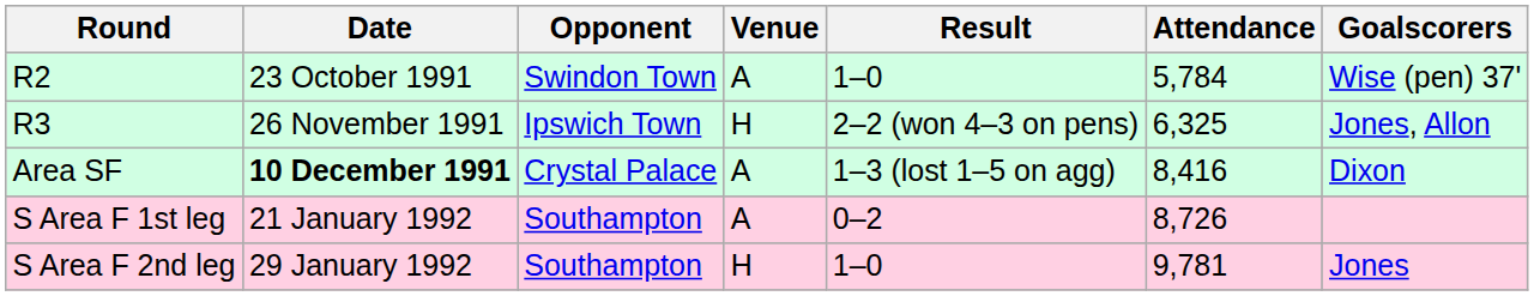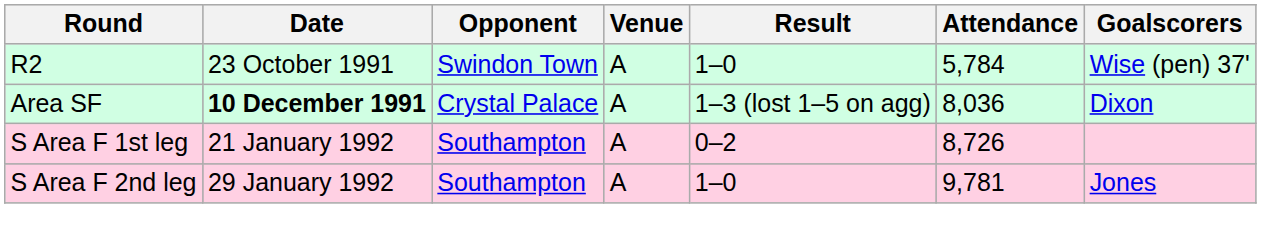- row: R3 | 26 November 1991 | Ipswich Town | H | 2–2 (won 4–3 on pens) | 6,325 | Jones, Allon
Area SF | Attendance: 8,416 -> 8,036
S Area F 2nd leg | Venue: H -> A
